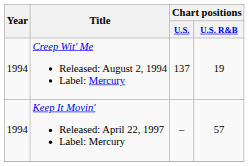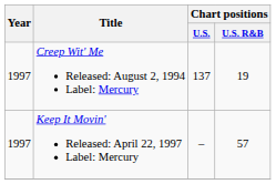Creep Wit' Me Released: August 2, 1994 Label: Mercury | Year: 1994 -> 1997
Keep It Movin' Released: April 22, 1997 Label: Mercury | Year: 1994 -> 1997
